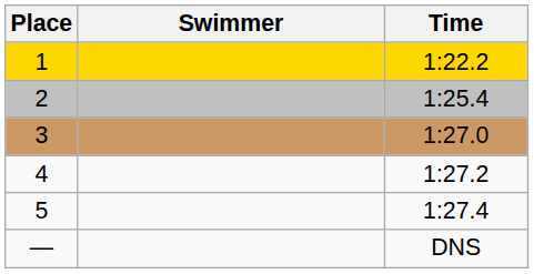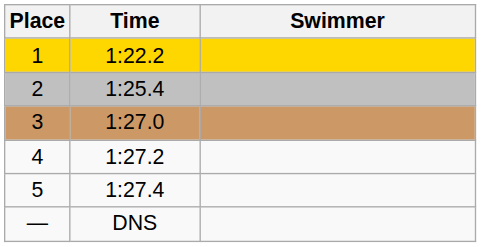columns swapped: Swimmer <-> Time
